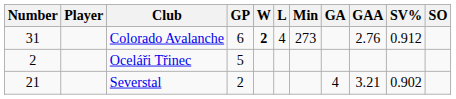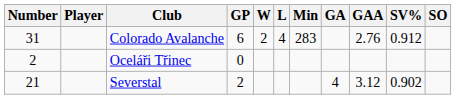Colorado Avalanche | W: bold -> normal
Colorado Avalanche | Min: 273 -> 283
Oceláři Třinec | GP: 5 -> 0
Severstal | GAA: 3.21 -> 3.12
